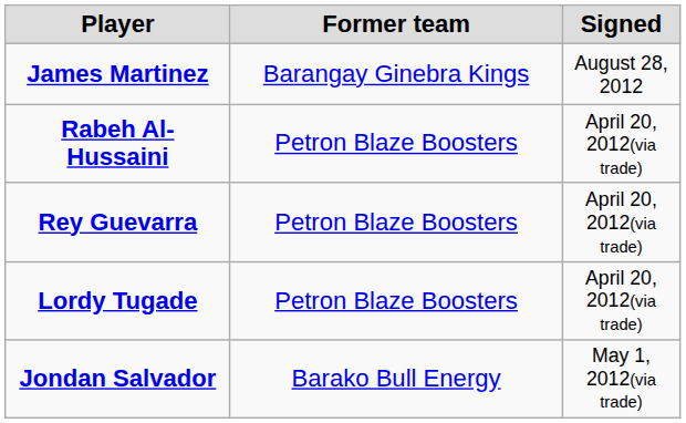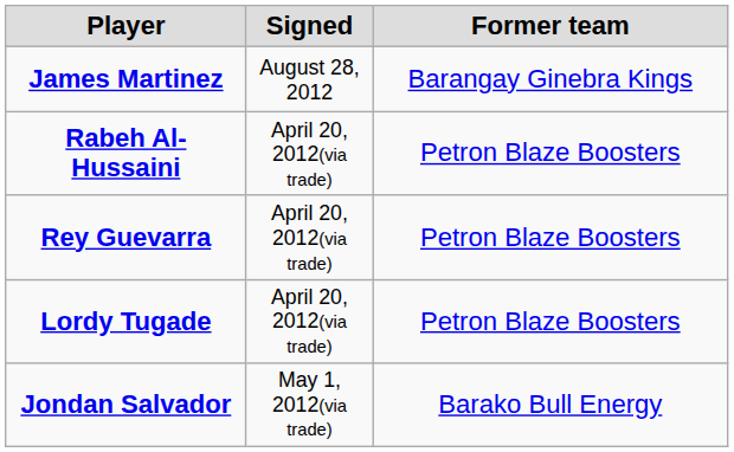columns swapped: Signed <-> Former team
